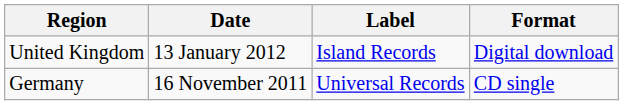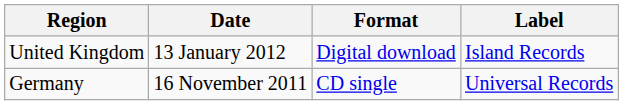columns swapped: Label <-> Format
